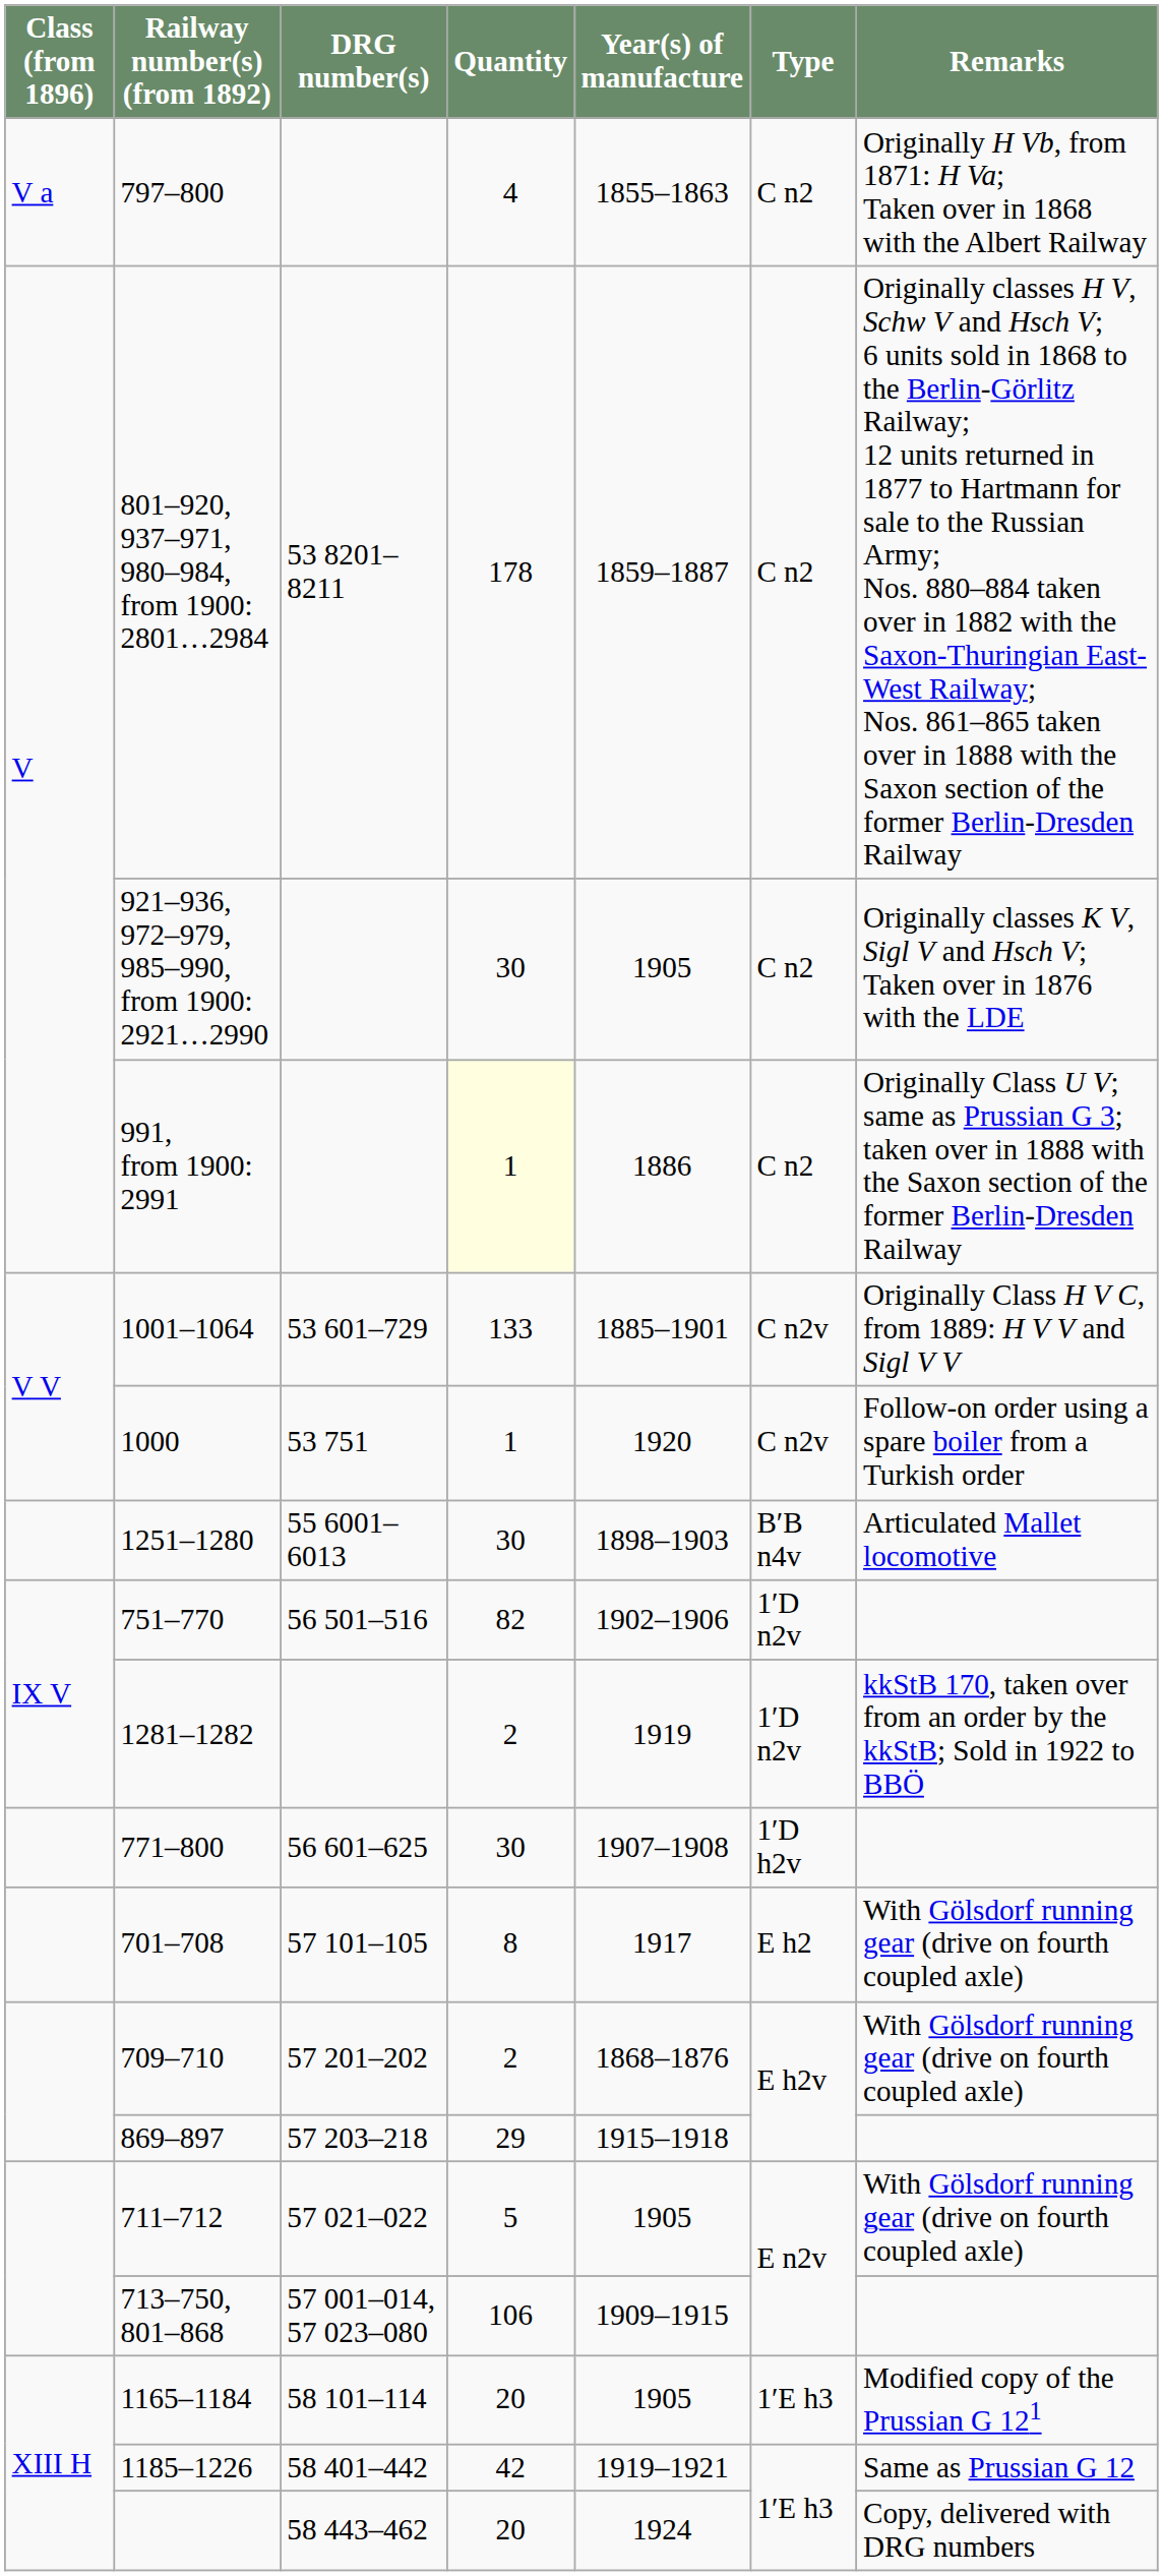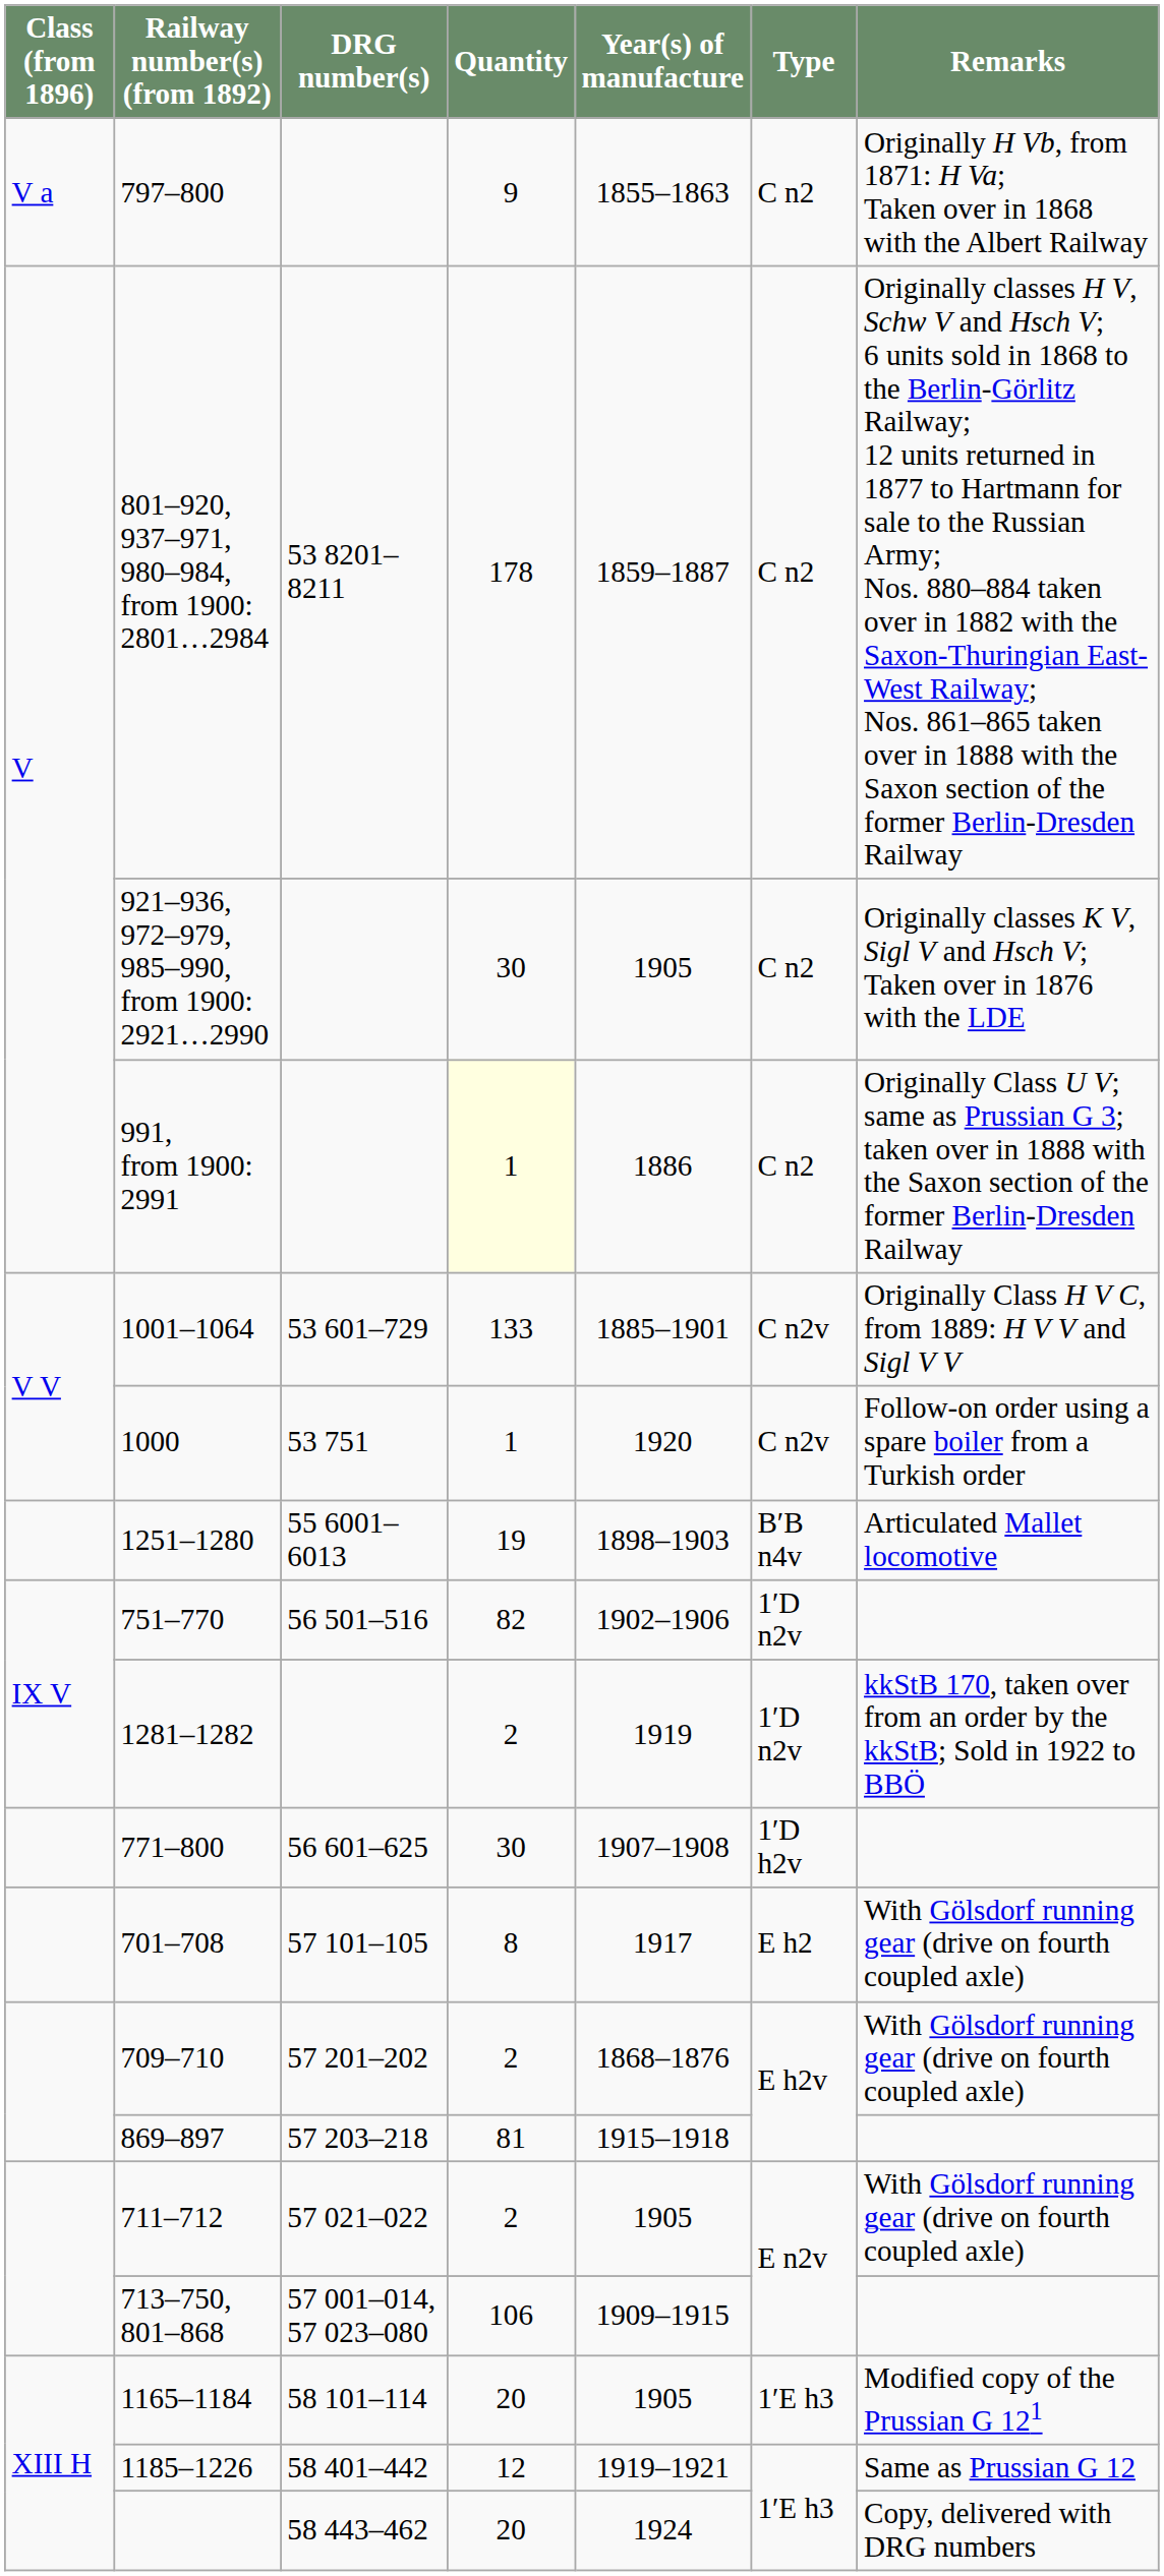797–800 | Quantity: 4 -> 9
1251–1280 | Quantity: 30 -> 19
869–897 | Quantity: 29 -> 81
711–712 | Quantity: 5 -> 2
1185–1226 | Quantity: 42 -> 12
